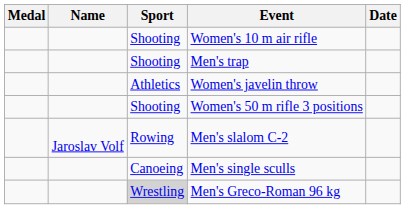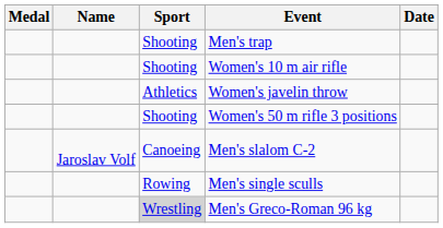rows swapped: Women's 10 m air rifle <-> Men's trap
Men's slalom C-2 | Sport: Rowing -> Canoeing
Men's single sculls | Sport: Canoeing -> Rowing
